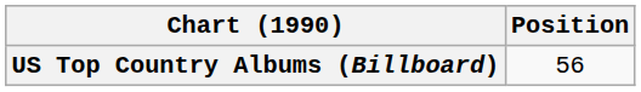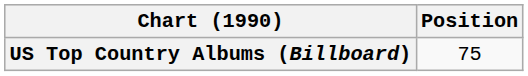US Top Country Albums (Billboard) | Position: 56 -> 75
